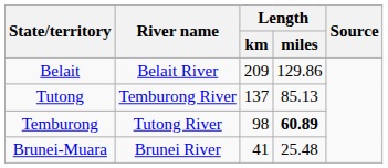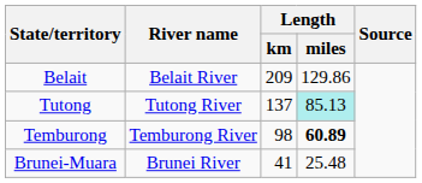Tutong | River name: Temburong River -> Tutong River
Tutong | Length / miles: no background -> paleturquoise background
Temburong | River name: Tutong River -> Temburong River
